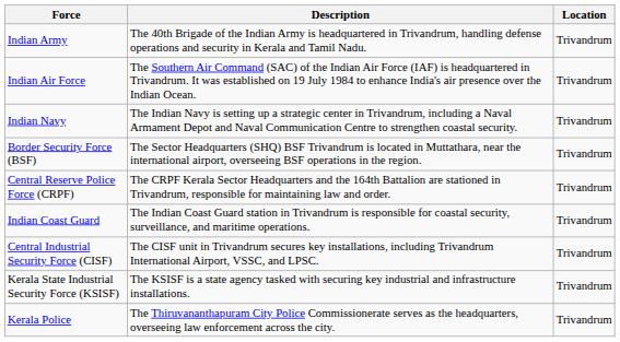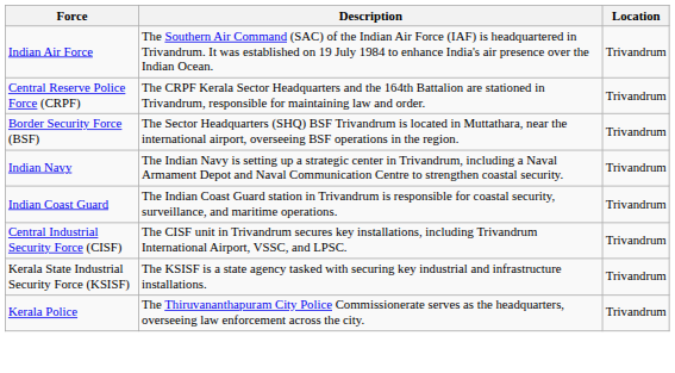- row: Indian Army | The 40th Brigade of the Indian Army is headquartered in Trivandrum, handling defense operations and security in Kerala and Tamil Nadu. | Trivandrum
rows swapped: Indian Navy <-> Central Reserve Police Force (CRPF)
